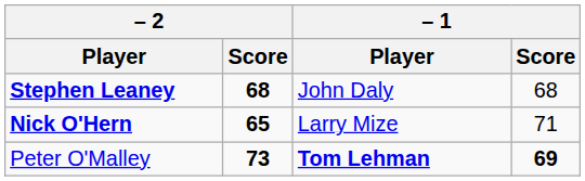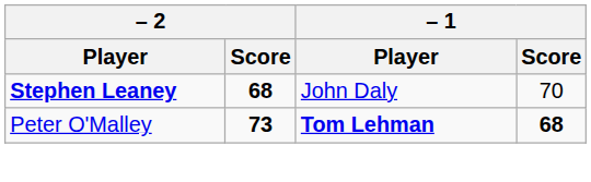Stephen Leaney | – 1 / Score: 68 -> 70
- row: Nick O'Hern | 65 | Larry Mize | 71
Peter O'Malley | – 1 / Score: 69 -> 68
